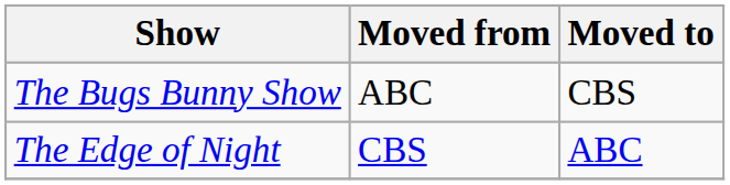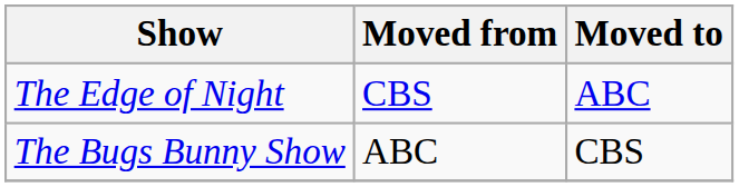rows swapped: The Edge of Night <-> The Bugs Bunny Show
